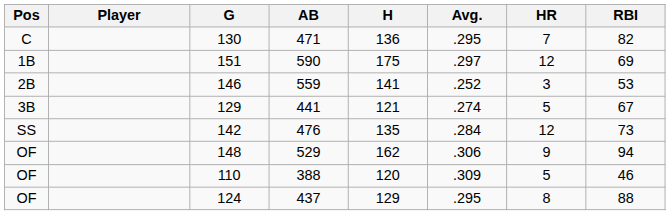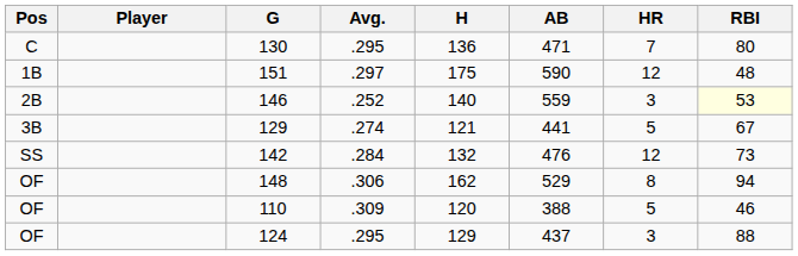columns swapped: AB <-> Avg.
130 | RBI: 82 -> 80
151 | RBI: 69 -> 48
146 | H: 141 -> 140
146 | RBI: no background -> lightyellow background
142 | H: 135 -> 132
148 | HR: 9 -> 8
124 | HR: 8 -> 3
